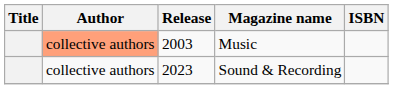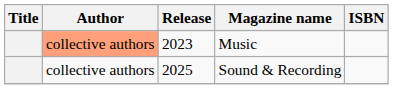Music | Release: 2003 -> 2023
Sound & Recording | Release: 2023 -> 2025
